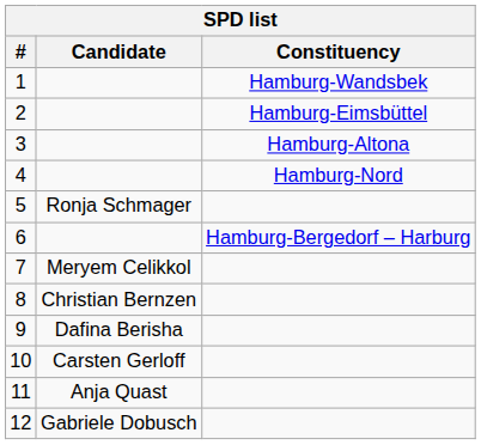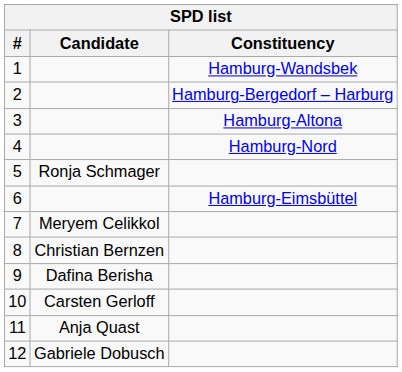2 | Constituency: Hamburg-Eimsbüttel -> Hamburg-Bergedorf – Harburg
6 | Constituency: Hamburg-Bergedorf – Harburg -> Hamburg-Eimsbüttel
